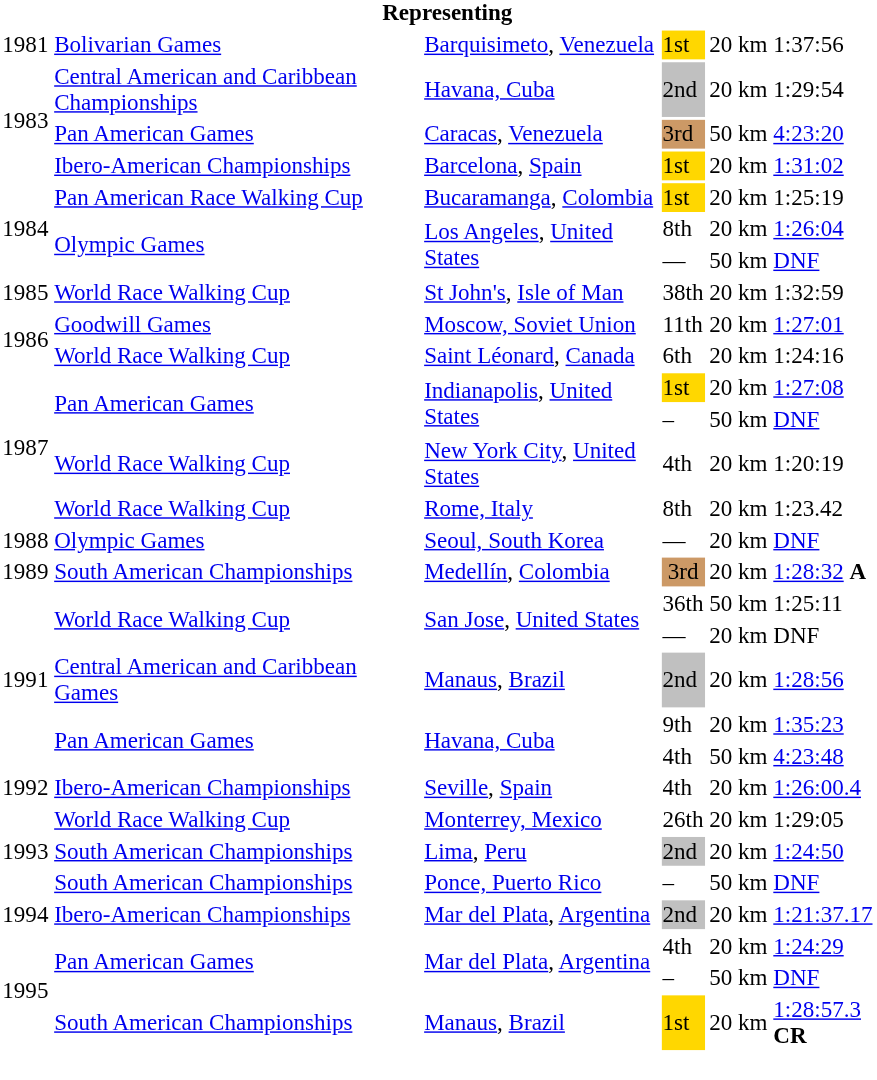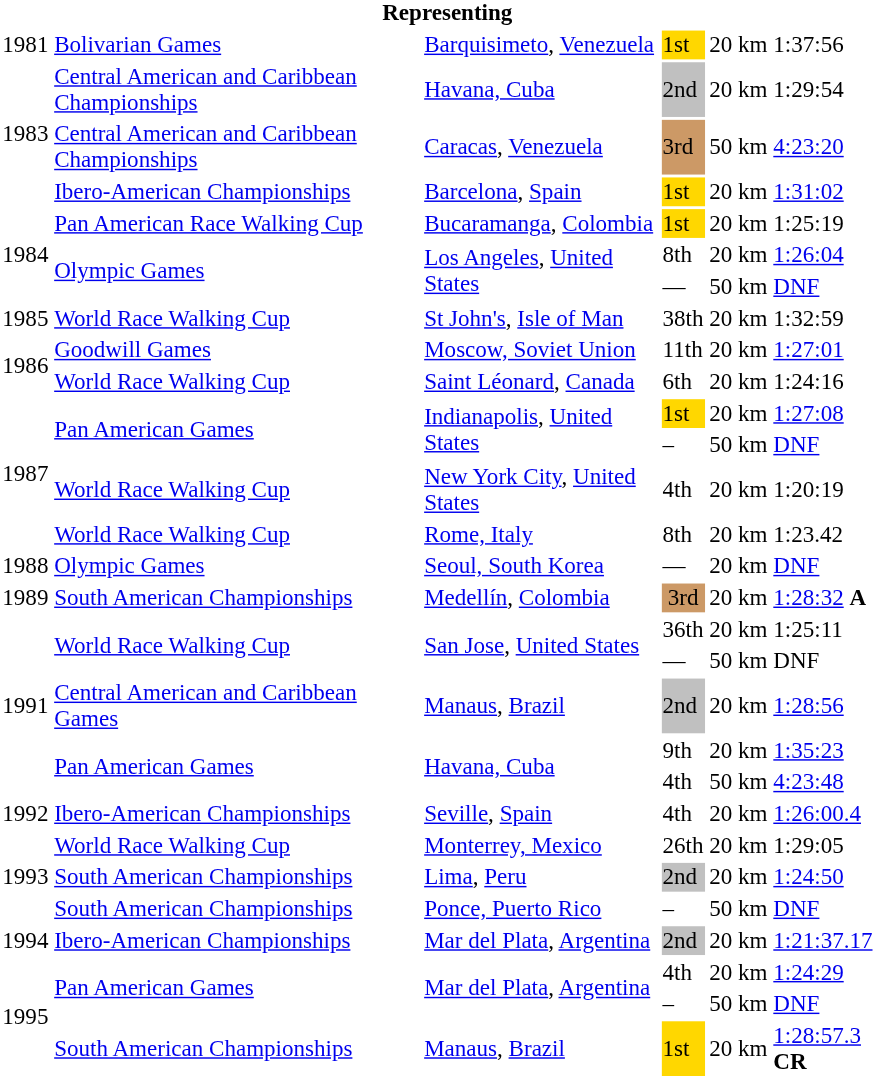Caracas, Venezuela | column 2: Pan American Games -> Central American and Caribbean Championships
San Jose, United States / 36th | column 5: 50 km -> 20 km
San Jose, United States / — | column 5: 20 km -> 50 km
